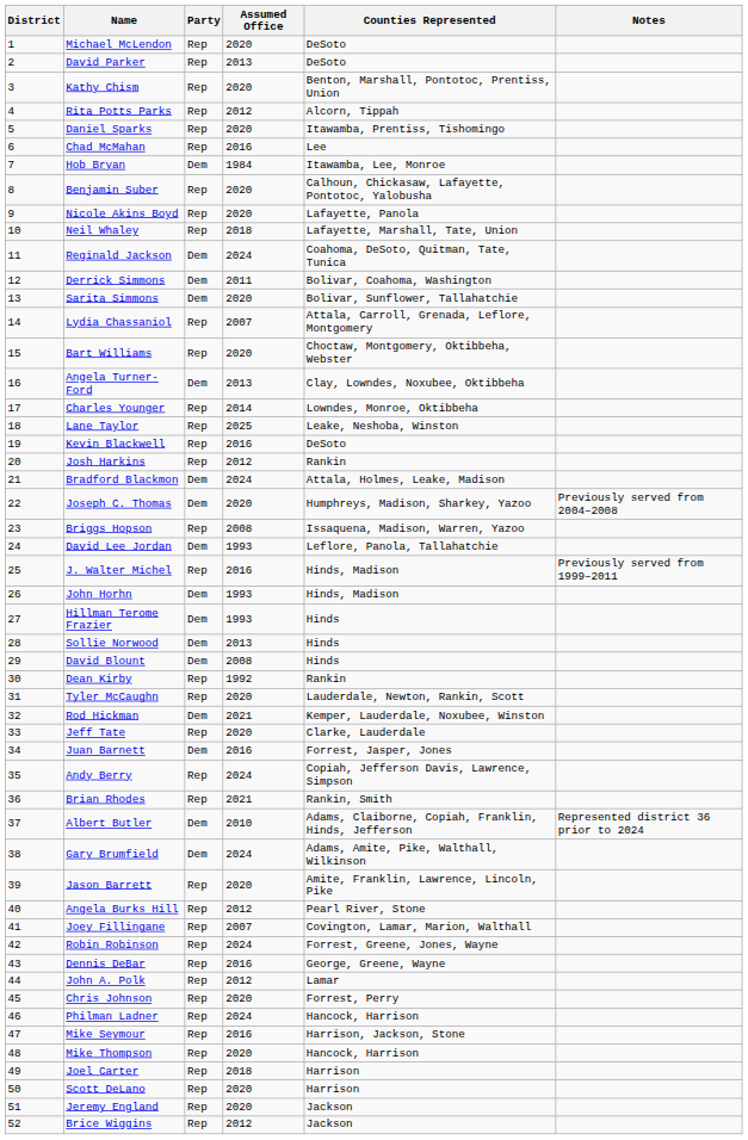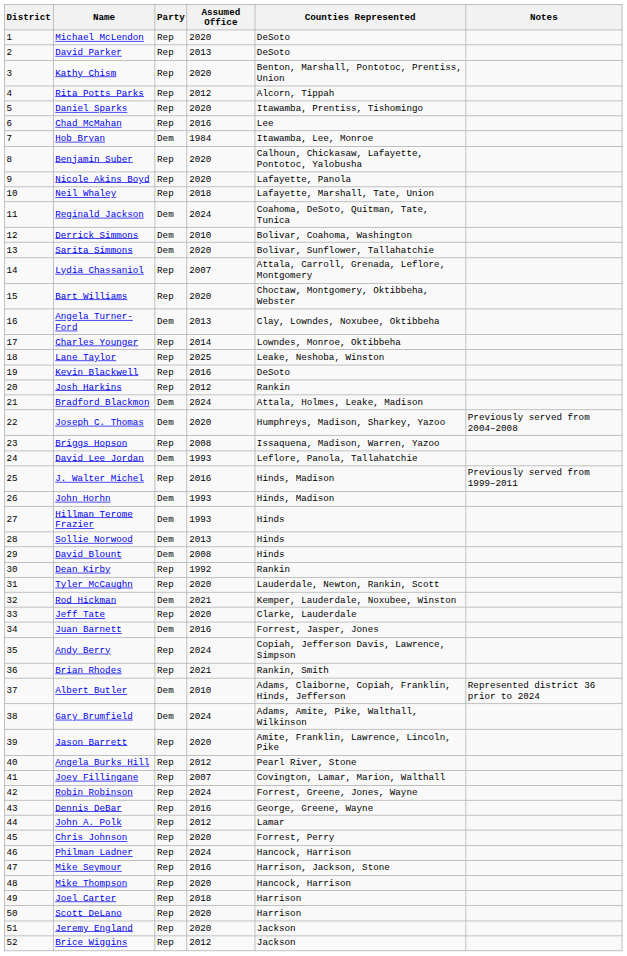Derrick Simmons | Assumed Office: 2011 -> 2010
